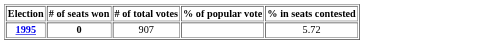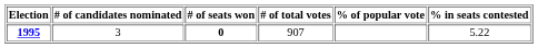+ column: # of candidates nominated | 3
1995 | % in seats contested: 5.72 -> 5.22
